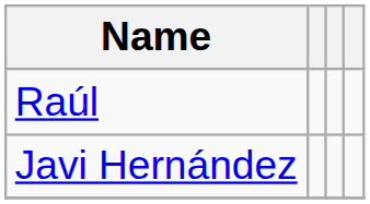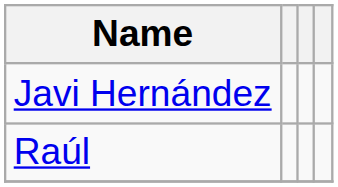rows swapped: Raúl <-> Javi Hernández
